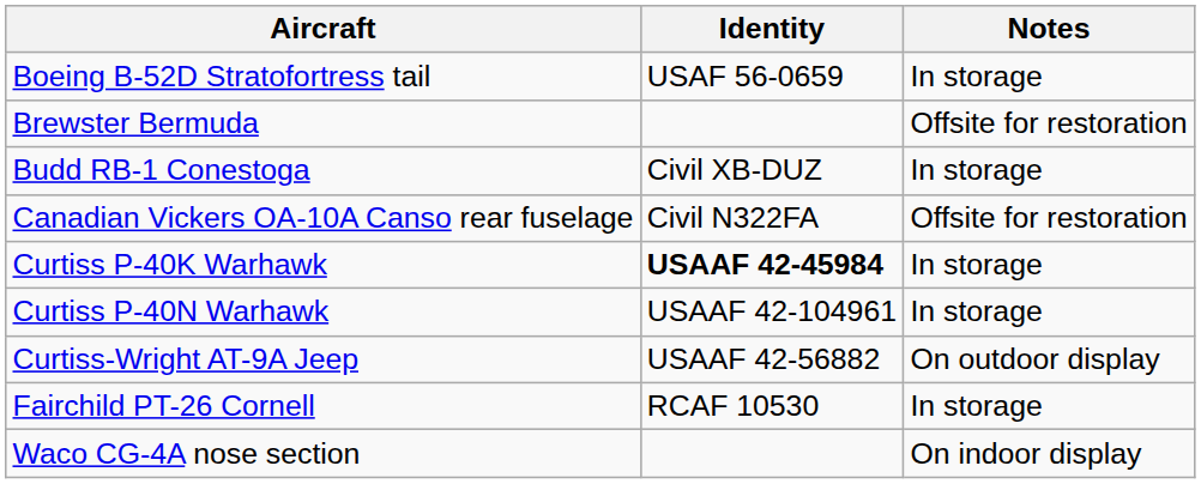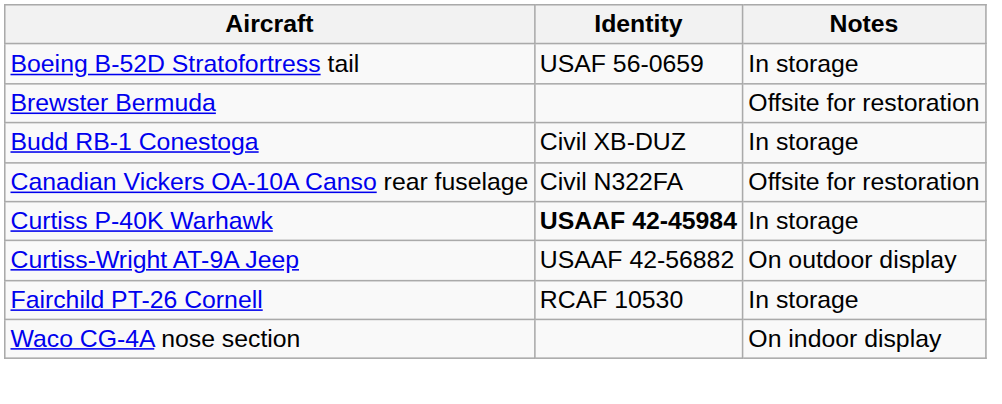- row: Curtiss P-40N Warhawk | USAAF 42-104961 | In storage
